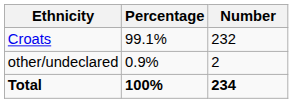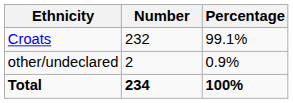columns swapped: Number <-> Percentage
